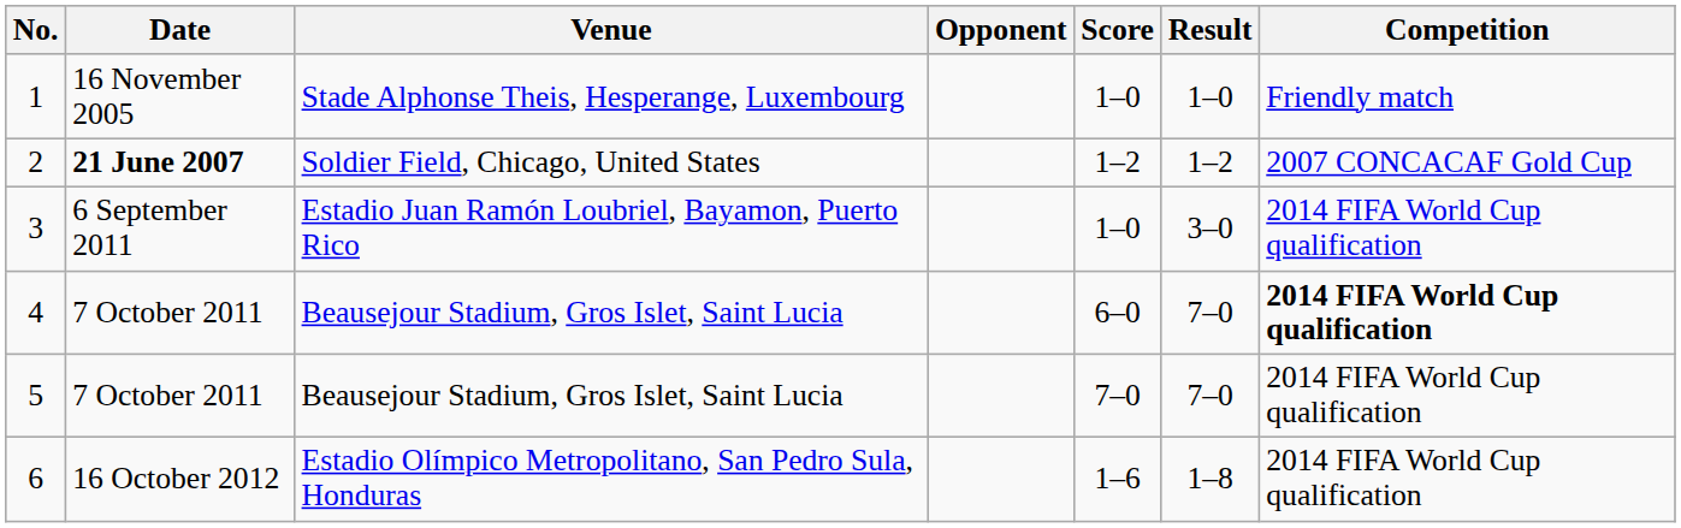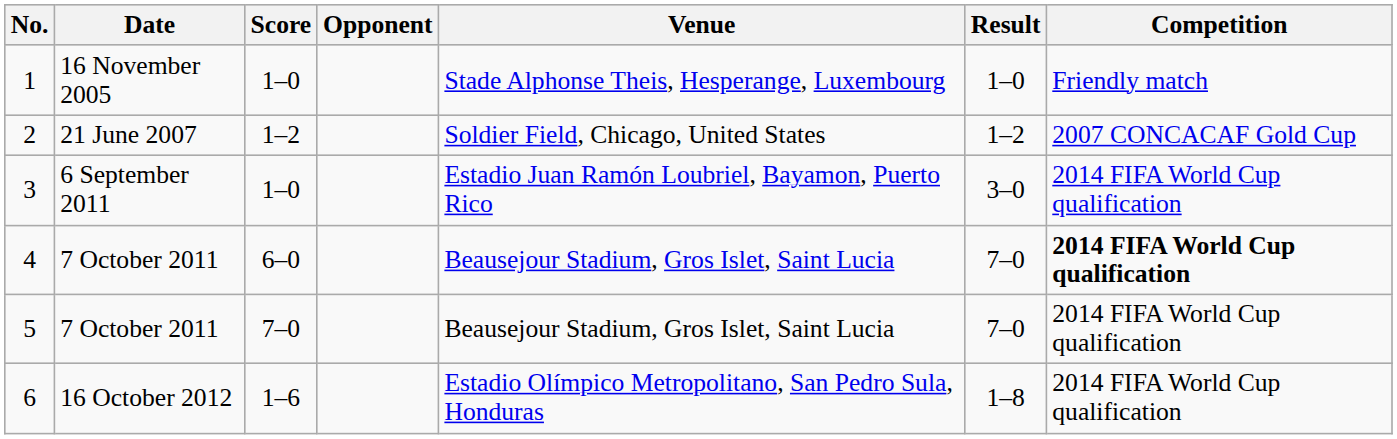columns swapped: Venue <-> Score
2 | Date: bold -> normal
